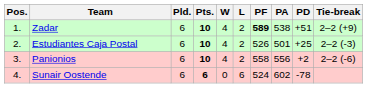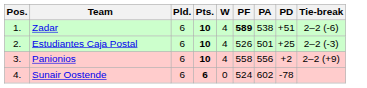- column: L | 2 | 2 | 2 | 6
Zadar | Tie-break: 2–2 (+9) -> 2–2 (-6)
Panionios | Tie-break: 2–2 (-6) -> 2–2 (+9)
